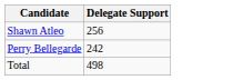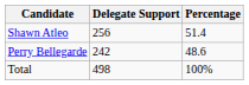+ column: Percentage | 51.4 | 48.6 | 100%
